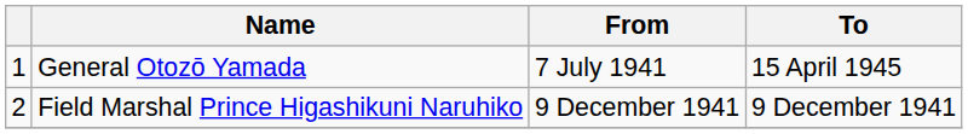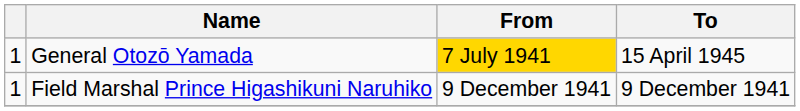General Otozō Yamada | From: no background -> gold background
Field Marshal Prince Higashikuni Naruhiko | column 1: 2 -> 1
